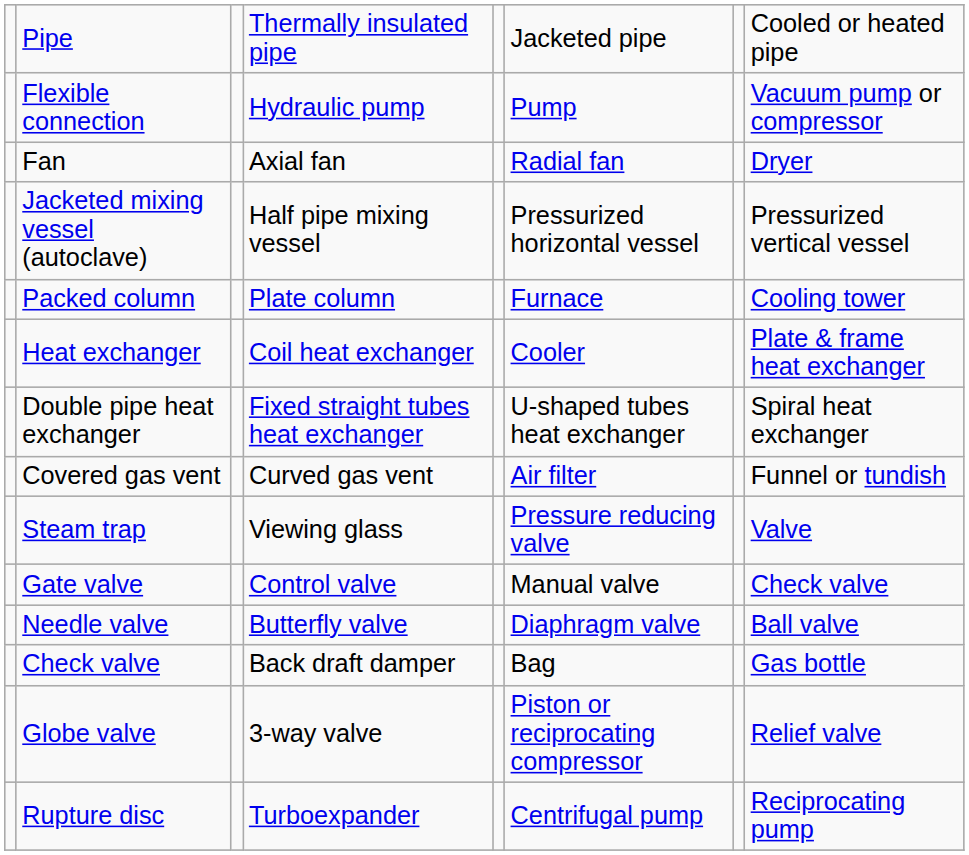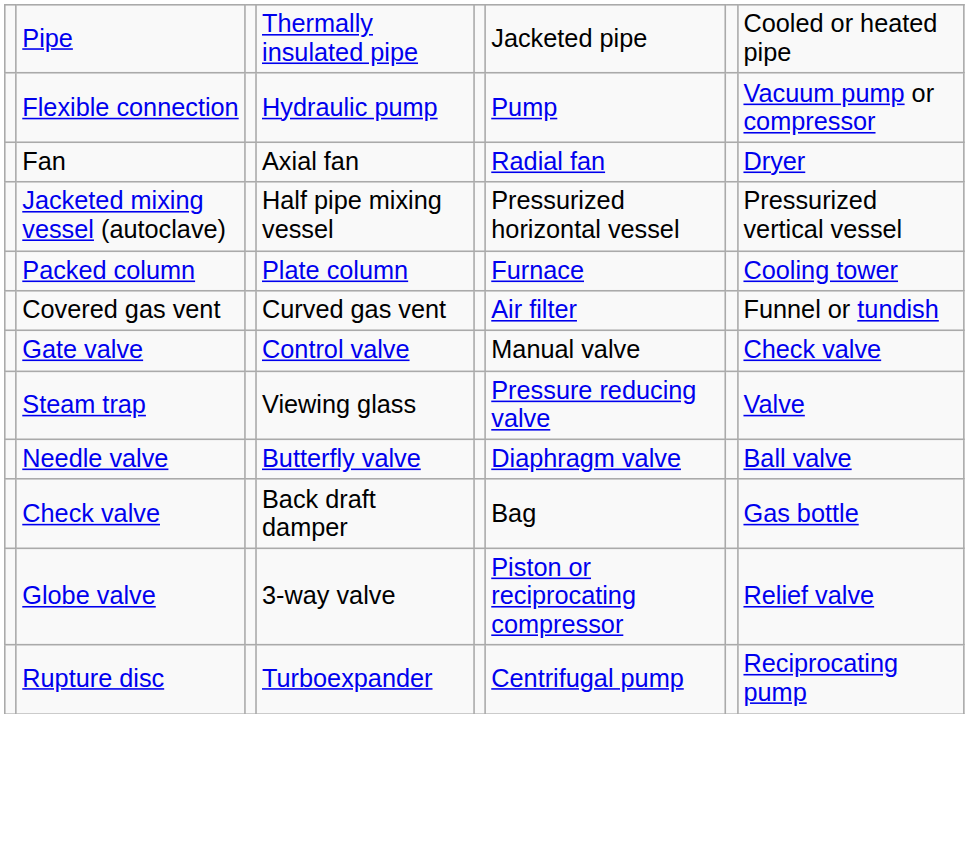- row: Heat exchanger | Coil heat exchanger | Cooler | Plate & frame heat exchanger
- row: Double pipe heat exchanger | Fixed straight tubes heat exchanger | U-shaped tubes heat exchanger | Spiral heat exchanger
rows swapped: Steam trap <-> Gate valve
